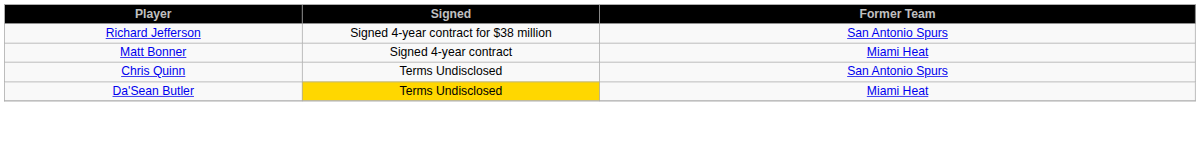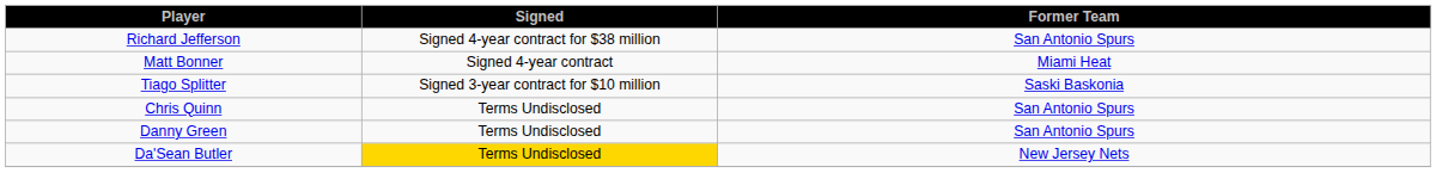+ row: Tiago Splitter | Signed 3-year contract for $10 million | Saski Baskonia
+ row: Danny Green | Terms Undisclosed | San Antonio Spurs
Da'Sean Butler | Former Team: Miami Heat -> New Jersey Nets
